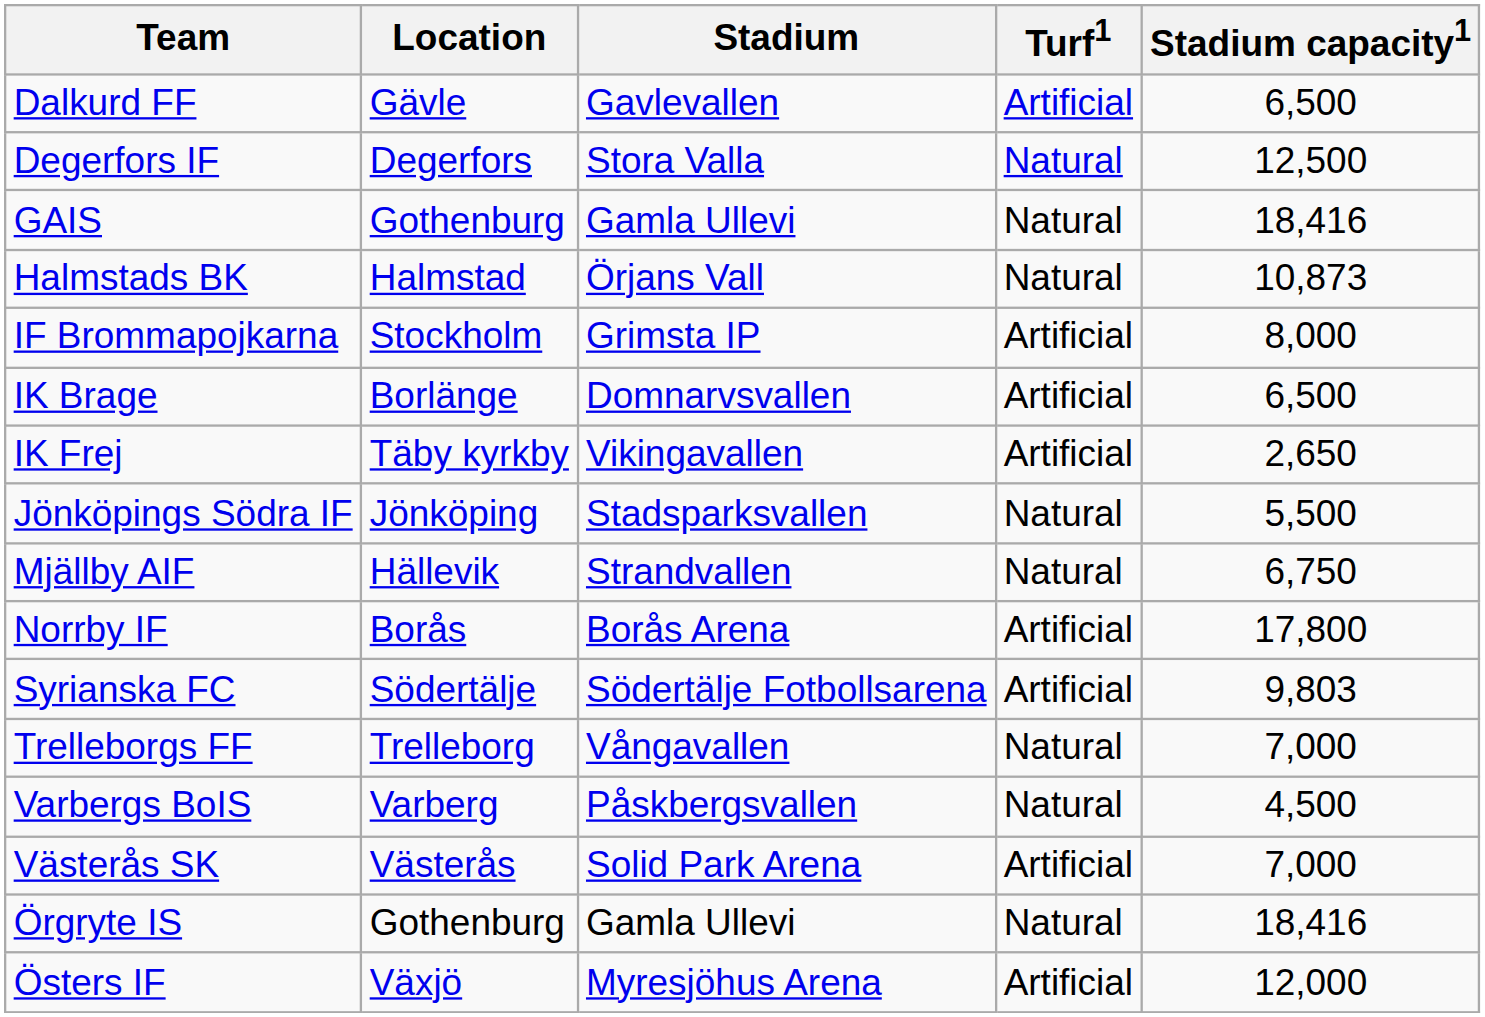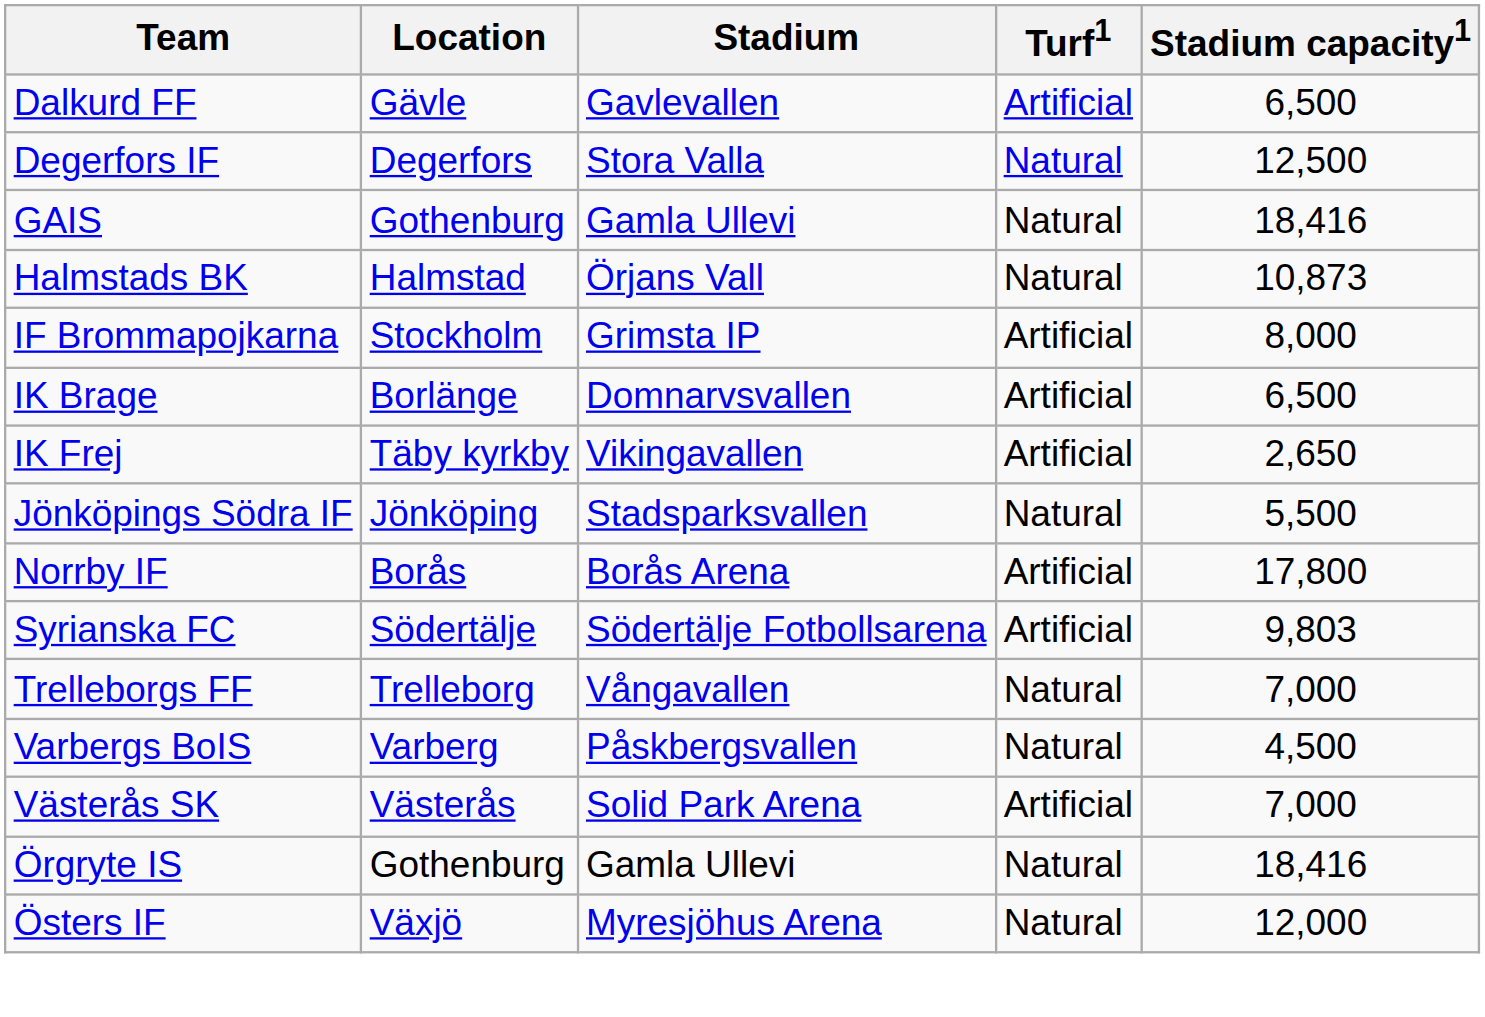- row: Mjällby AIF | Hällevik | Strandvallen | Natural | 6,750
Östers IF | Turf1: Artificial -> Natural
